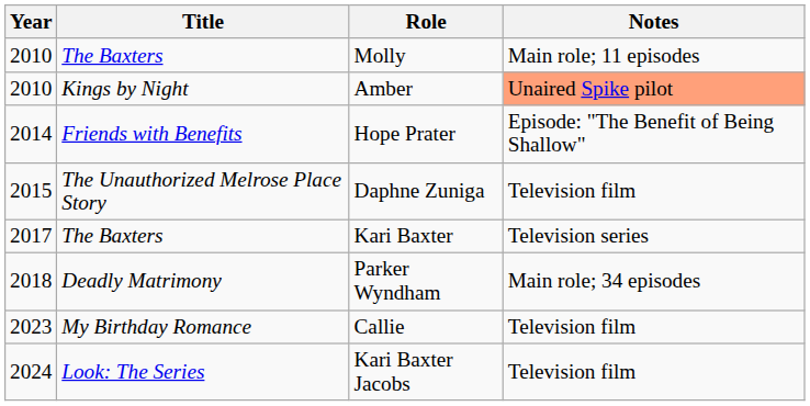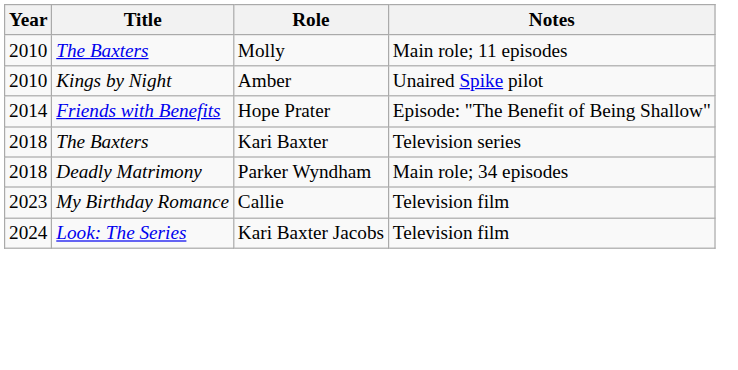Amber | Notes: lightsalmon background -> no background
- row: 2015 | The Unauthorized Melrose Place Story | Daphne Zuniga | Television film
Kari Baxter | Year: 2017 -> 2018
